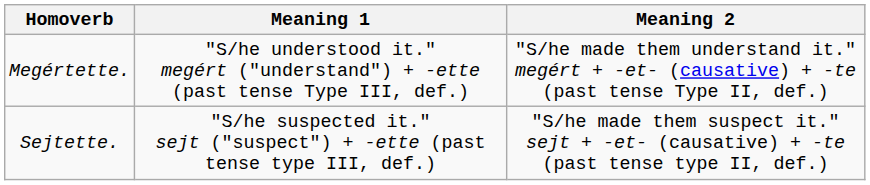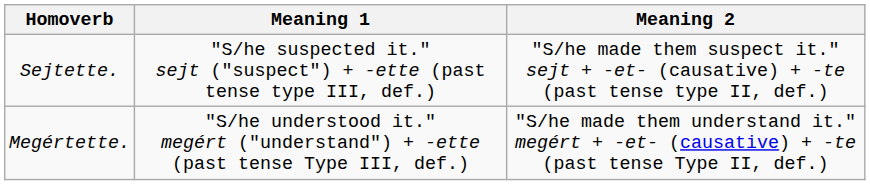rows swapped: Megértette. <-> Sejtette.
